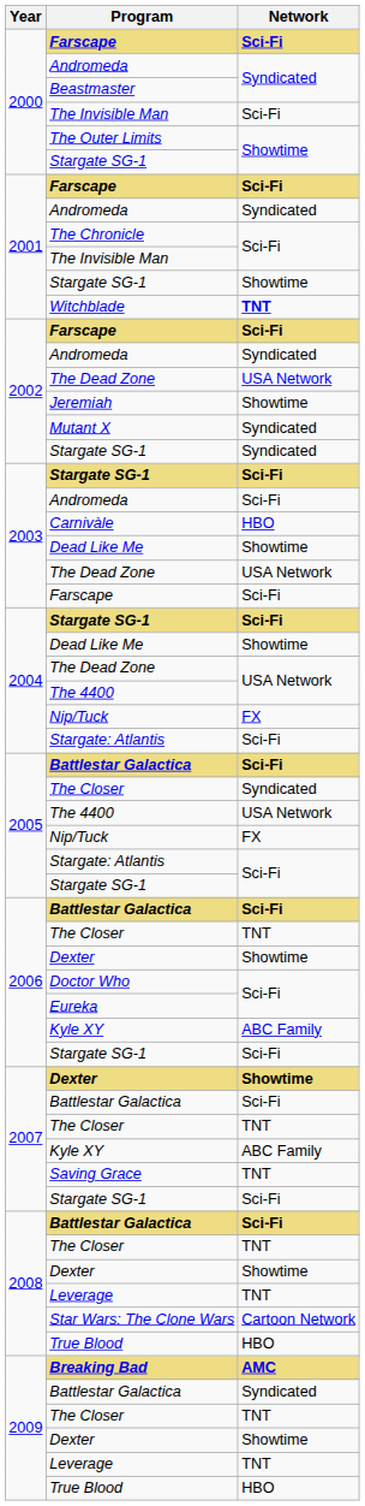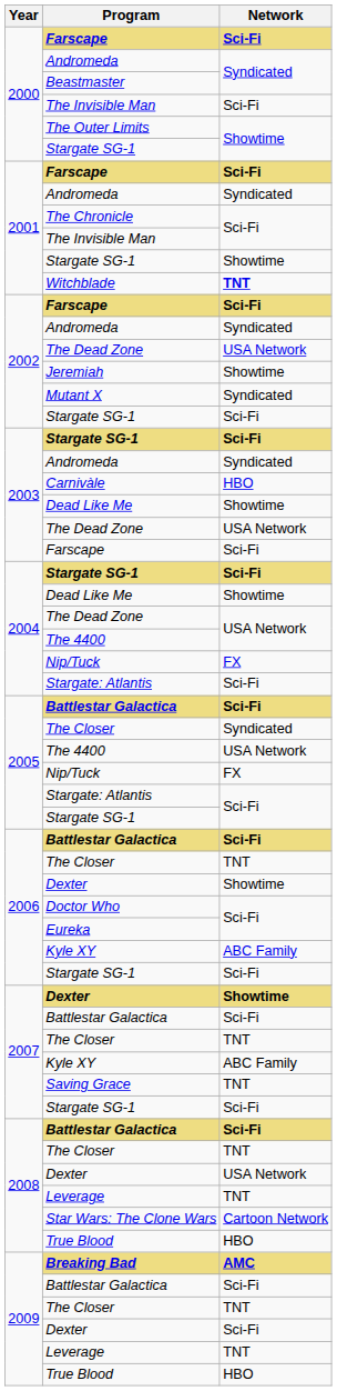2002 / Stargate SG-1 | Network: Syndicated -> Sci-Fi
2003 / Andromeda | Network: Sci-Fi -> Syndicated
2008 / Dexter | Network: Showtime -> USA Network
2009 / Battlestar Galactica | Network: Syndicated -> Sci-Fi
2009 / Dexter | Network: Showtime -> Sci-Fi
